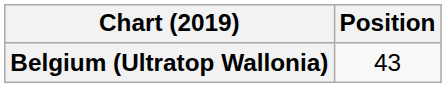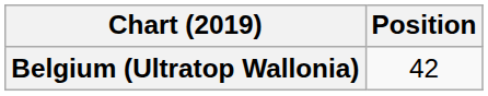Belgium (Ultratop Wallonia) | Position: 43 -> 42
